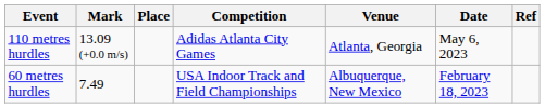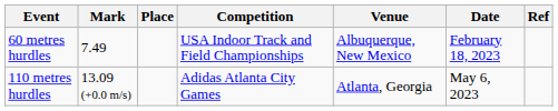rows swapped: 110 metres hurdles <-> 60 metres hurdles
